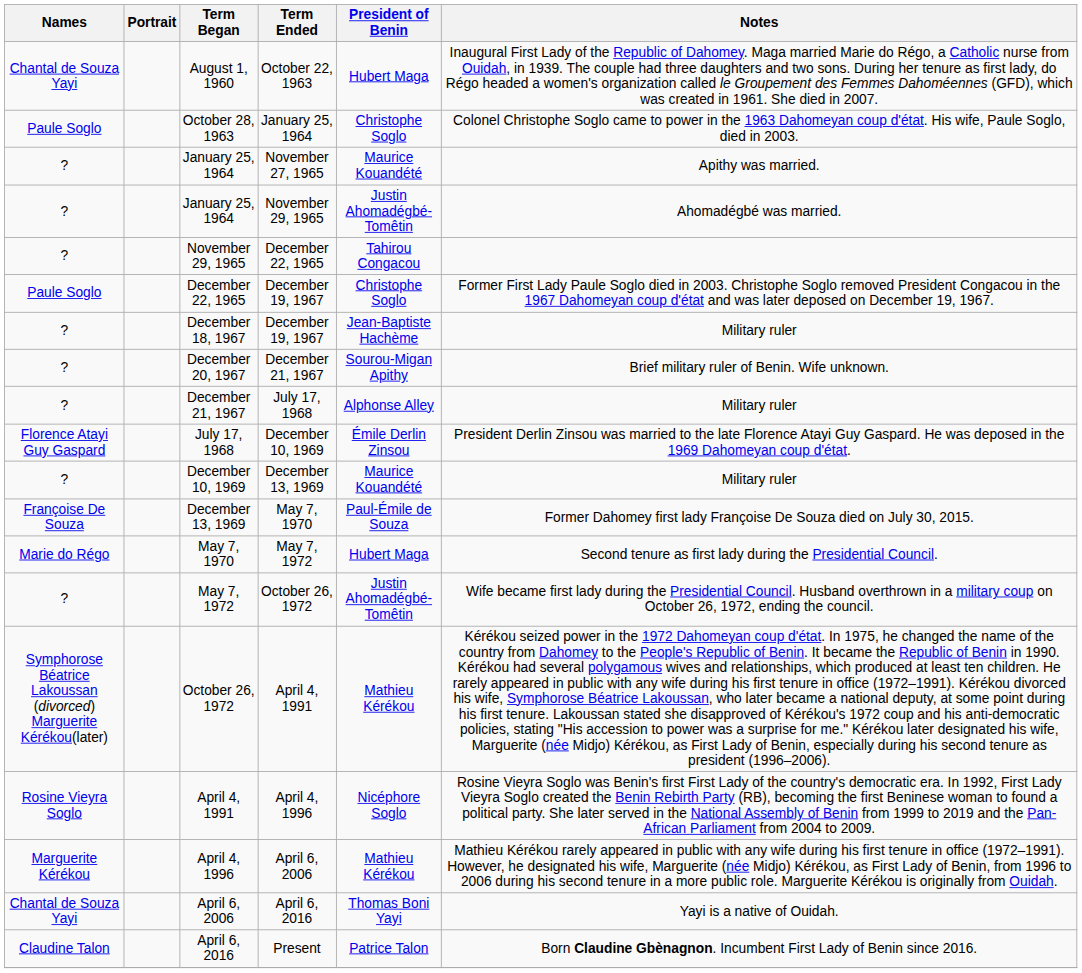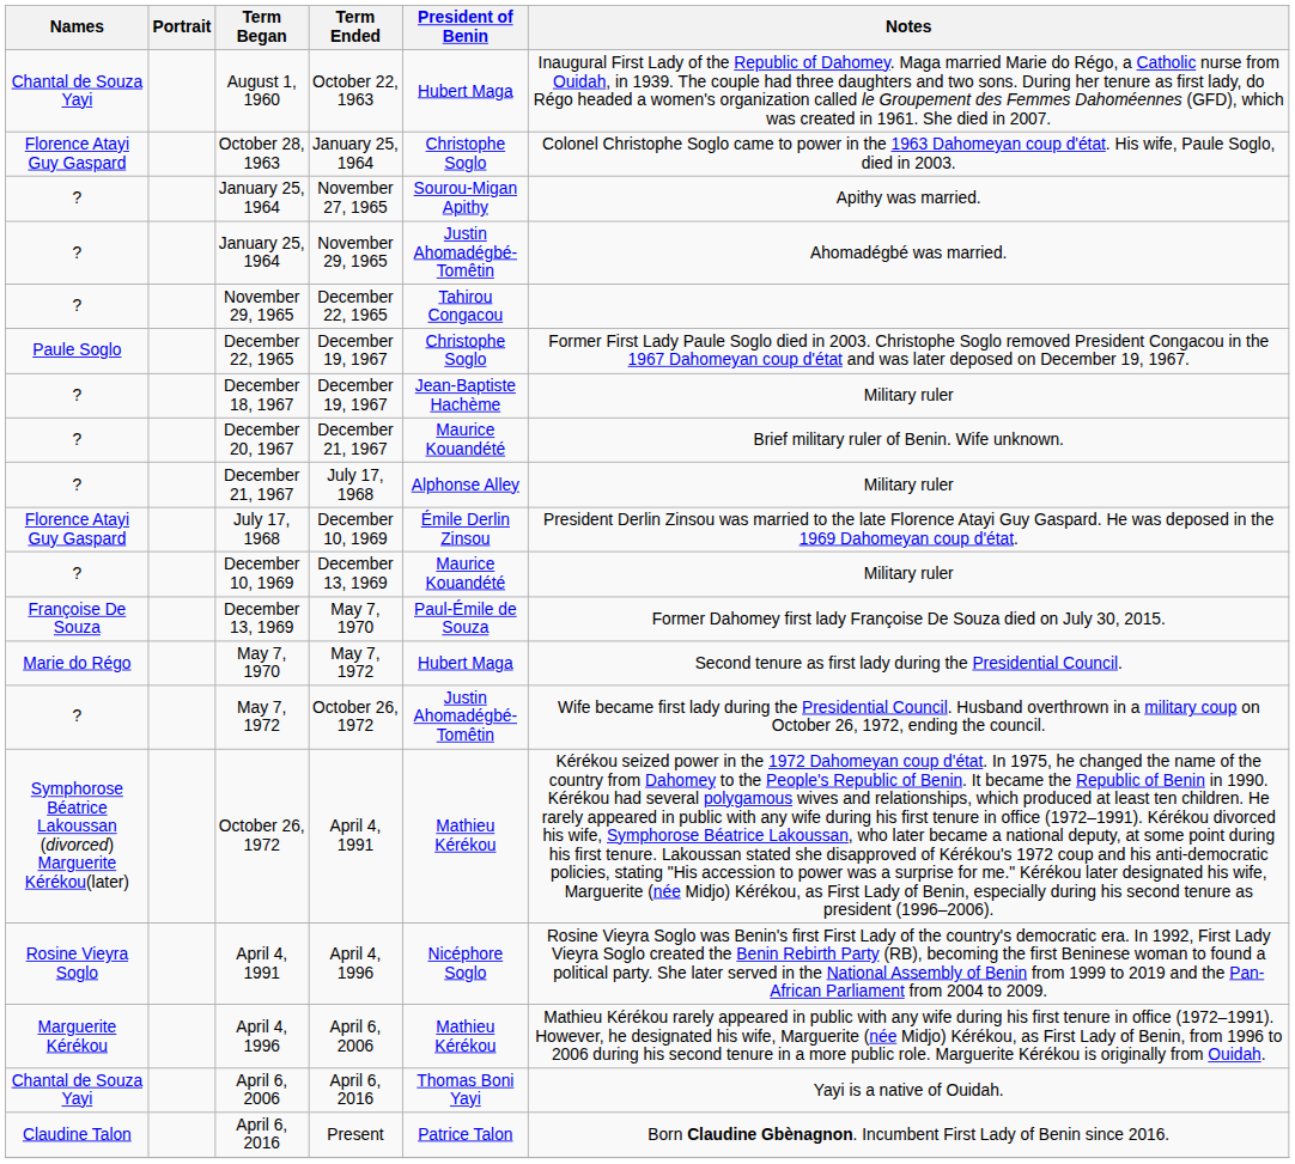October 28, 1963 | Names: Paule Soglo -> Florence Atayi Guy Gaspard
January 25, 1964 / November 27, 1965 | President of Benin: Maurice Kouandété -> Sourou-Migan Apithy
December 20, 1967 | President of Benin: Sourou-Migan Apithy -> Maurice Kouandété
